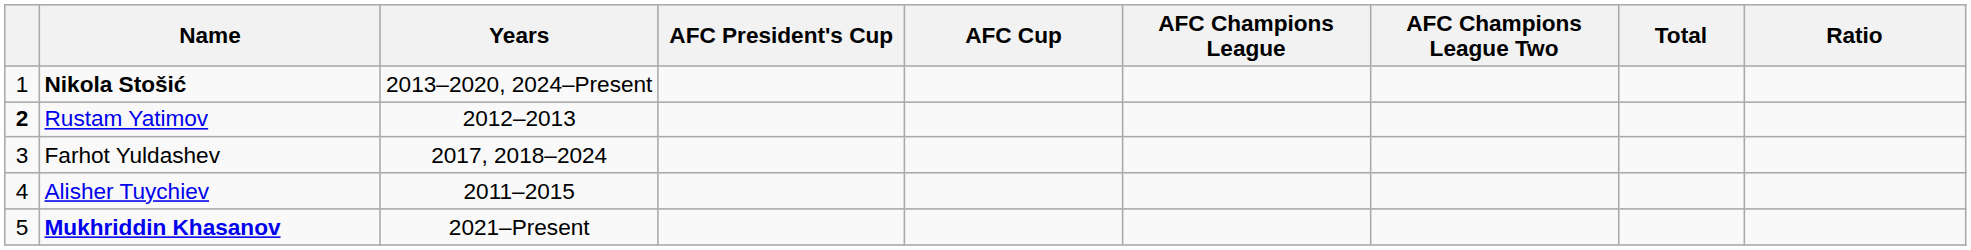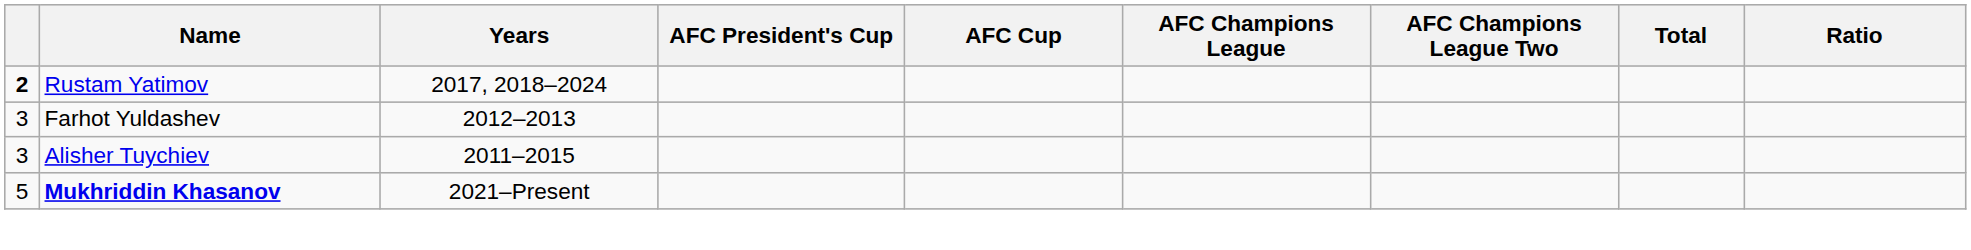- row: 1 | Nikola Stošić | 2013–2020, 2024–Present
Rustam Yatimov | Years: 2012–2013 -> 2017, 2018–2024
Farhot Yuldashev | Years: 2017, 2018–2024 -> 2012–2013
Alisher Tuychiev | column 1: 4 -> 3
